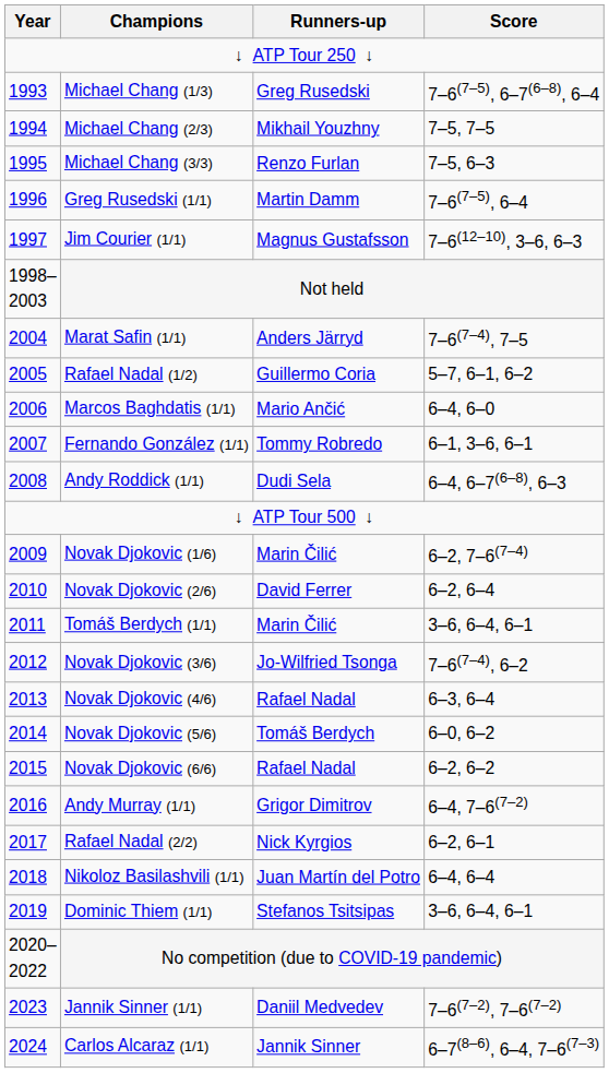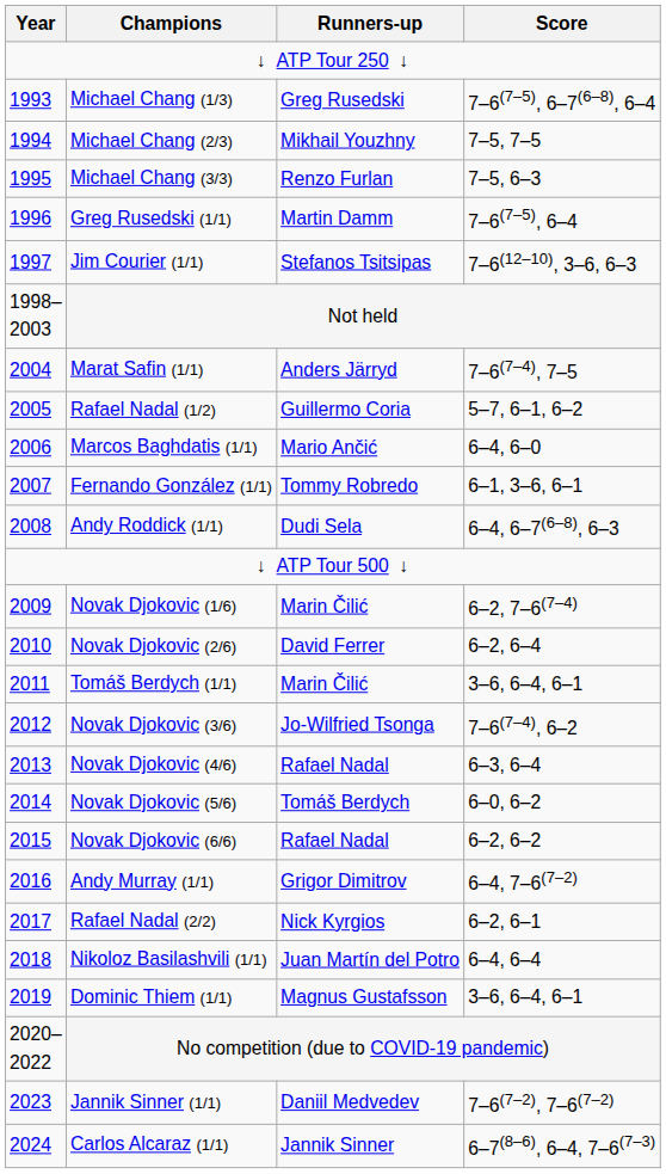Jim Courier (1/1) | Runners-up: Magnus Gustafsson -> Stefanos Tsitsipas
Dominic Thiem (1/1) | Runners-up: Stefanos Tsitsipas -> Magnus Gustafsson
